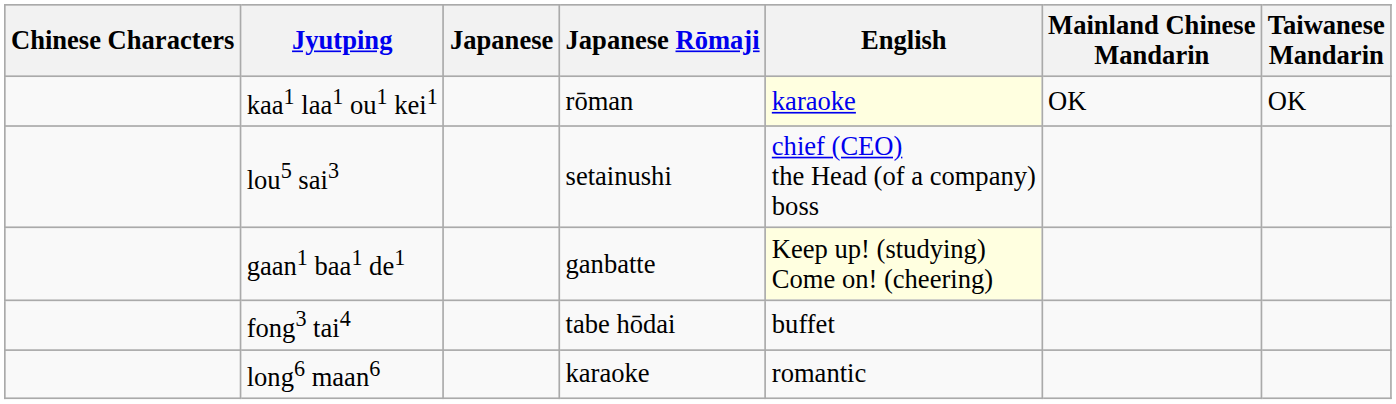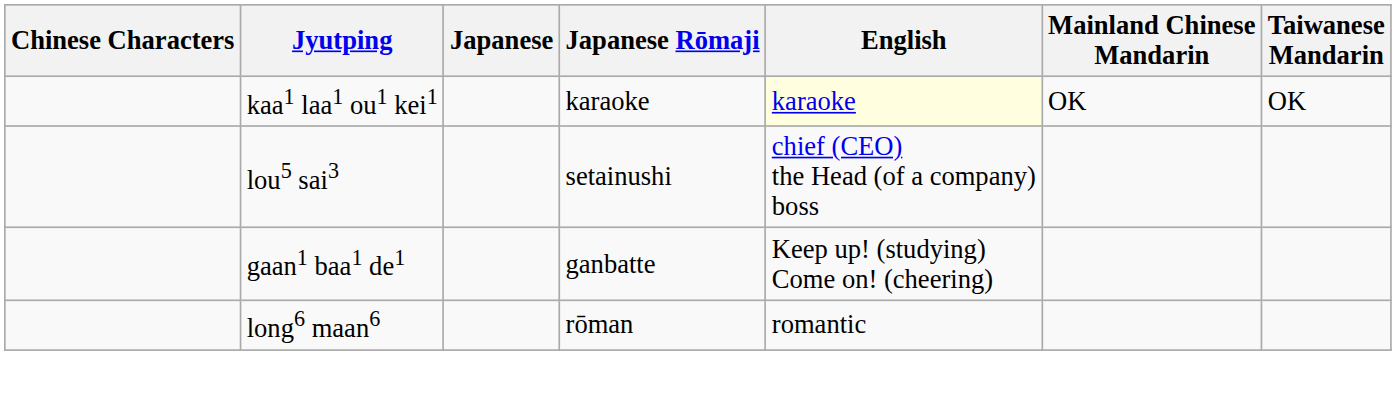kaa1 laa1 ou1 kei1 | Japanese Rōmaji: rōman -> karaoke
gaan1 baa1 de1 | English: lightyellow background -> no background
- row: fong3 tai4 | tabe hōdai | buffet
long6 maan6 | Japanese Rōmaji: karaoke -> rōman
